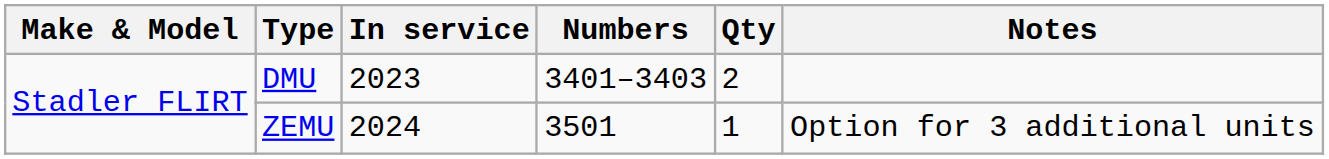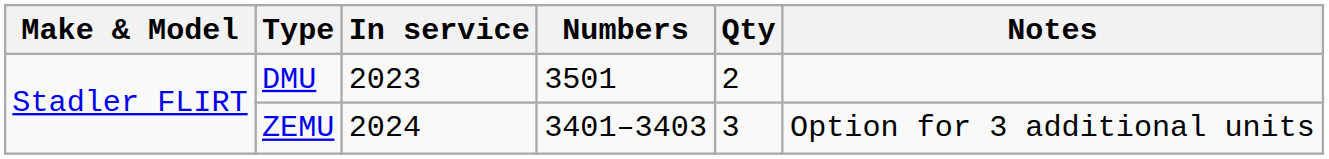DMU | Numbers: 3401–3403 -> 3501
ZEMU | Numbers: 3501 -> 3401–3403
ZEMU | Qty: 1 -> 3
